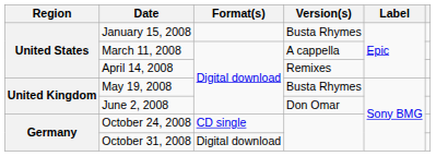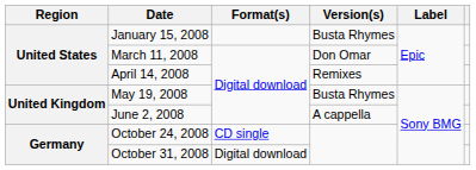March 11, 2008 | Version(s): A cappella -> Don Omar
June 2, 2008 | Version(s): Don Omar -> A cappella
